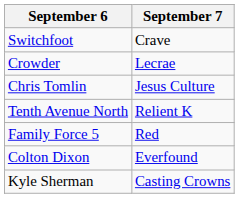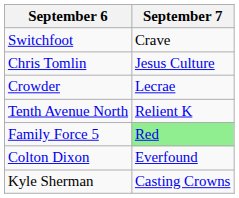rows swapped: Chris Tomlin <-> Crowder
Family Force 5 | September 7: no background -> lightgreen background
